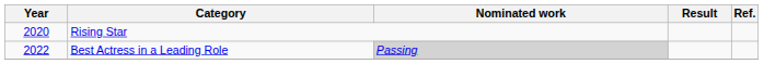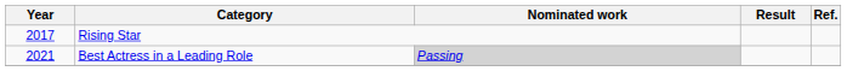Rising Star | Year: 2020 -> 2017
Best Actress in a Leading Role | Year: 2022 -> 2021
